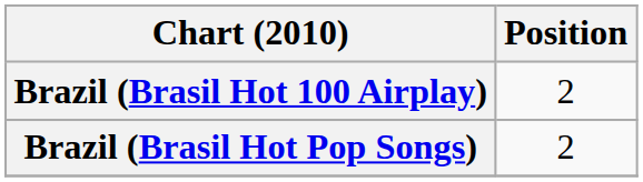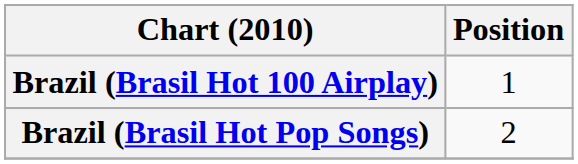Brazil (Brasil Hot 100 Airplay) | Position: 2 -> 1
